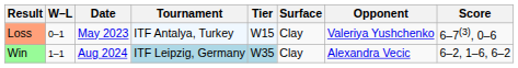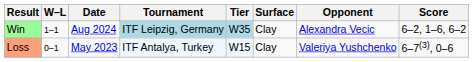rows swapped: Loss <-> Win
